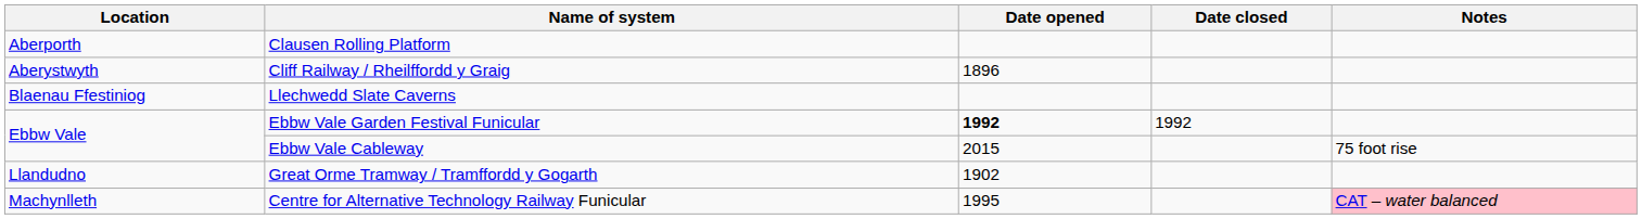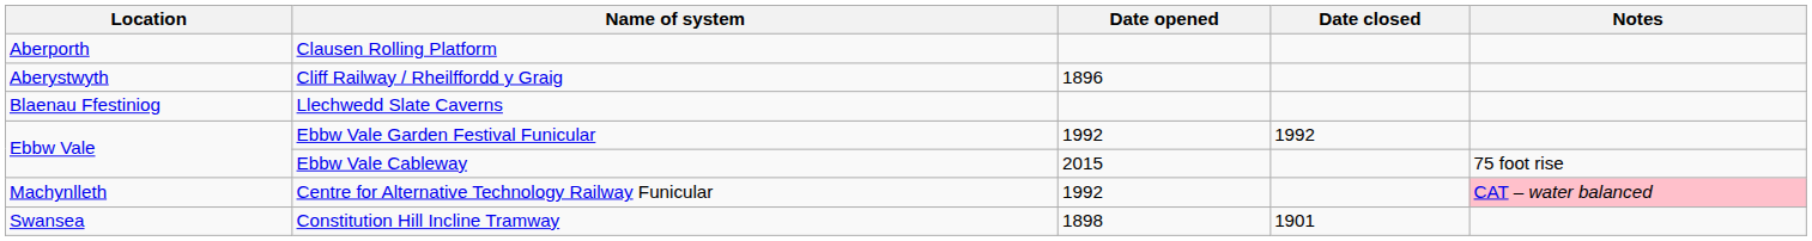Ebbw Vale Garden Festival Funicular | Date opened: bold -> normal
- row: Llandudno | Great Orme Tramway / Tramffordd y Gogarth | 1902
Centre for Alternative Technology Railway Funicular | Date opened: 1995 -> 1992
+ row: Swansea | Constitution Hill Incline Tramway | 1898 | 1901
